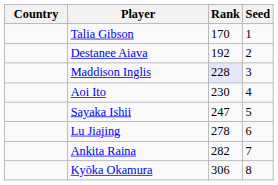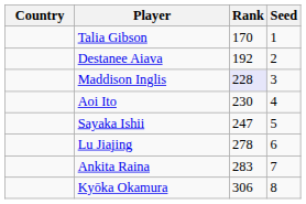Ankita Raina | Rank: 282 -> 283
